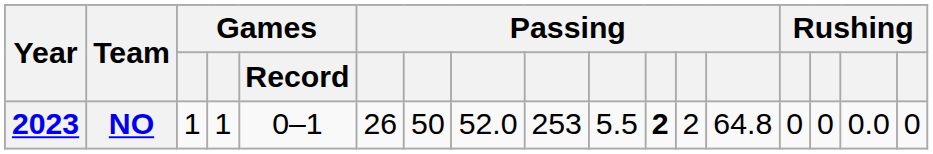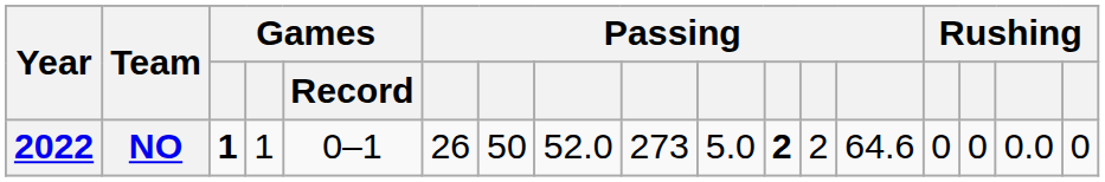NO | Year: 2023 -> 2022
NO | column 3: normal -> bold
NO | column 9: 253 -> 273
NO | column 10: 5.5 -> 5.0
NO | column 13: 64.8 -> 64.6
